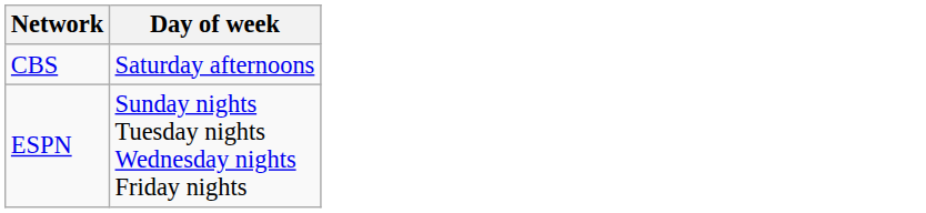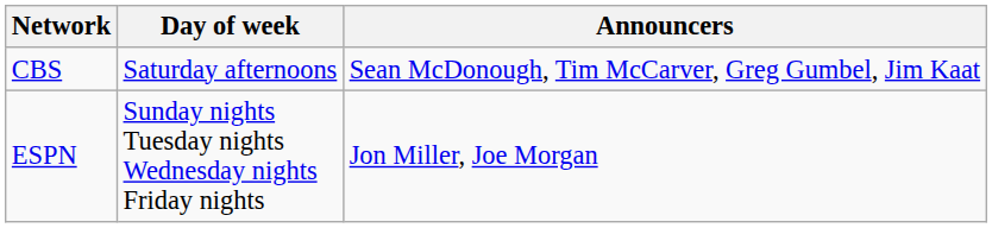+ column: Announcers | Sean McDonough, Tim McCarver, Greg Gumbel, Jim Kaat | Jon Miller, Joe Morgan
